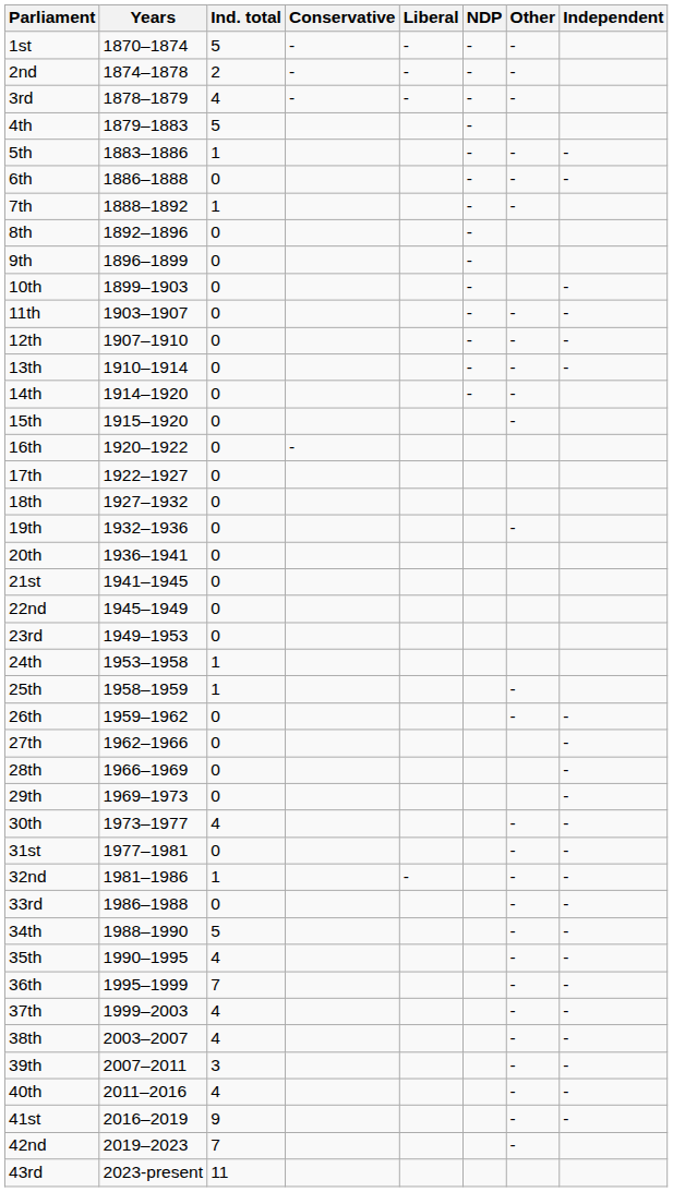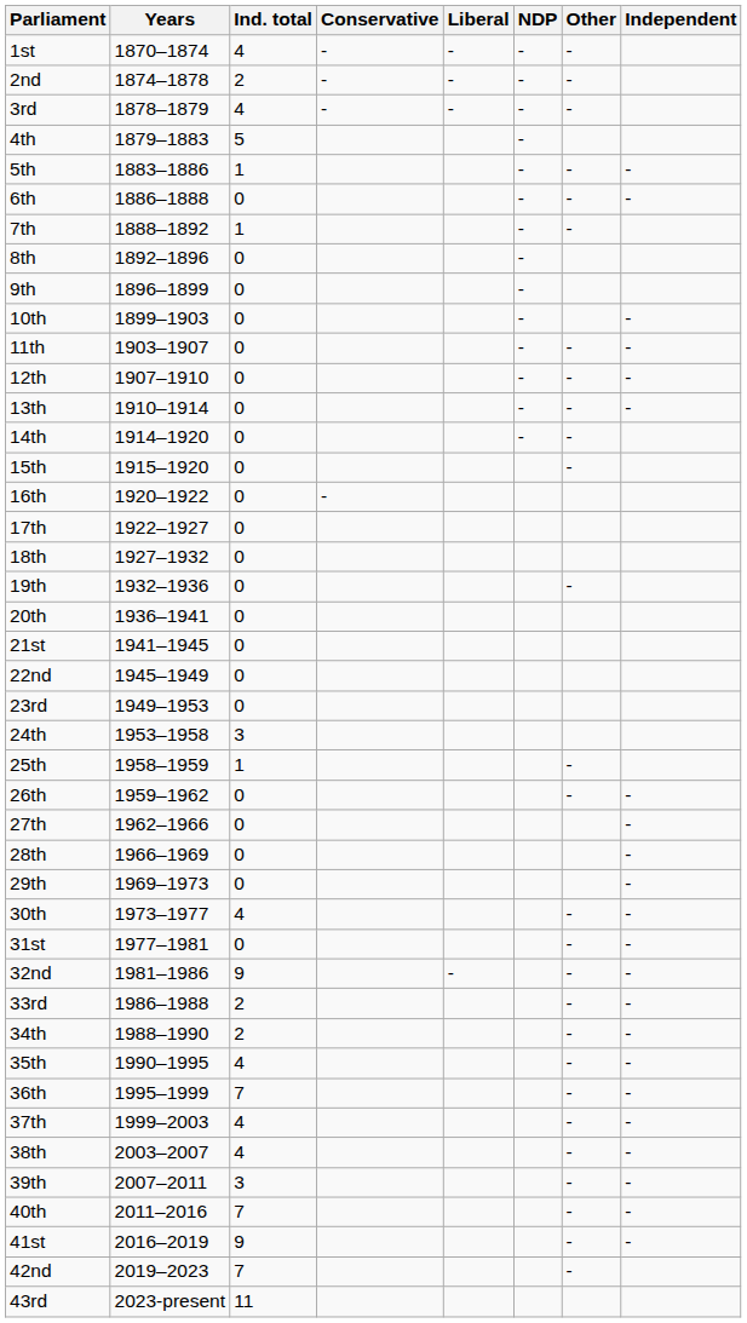1st | Ind. total: 5 -> 4
24th | Ind. total: 1 -> 3
32nd | Ind. total: 1 -> 9
33rd | Ind. total: 0 -> 2
34th | Ind. total: 5 -> 2
40th | Ind. total: 4 -> 7
